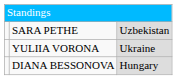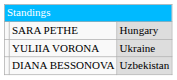SARA PETHE | column 3: Uzbekistan -> Hungary
DIANA BESSONOVA | column 3: Hungary -> Uzbekistan
